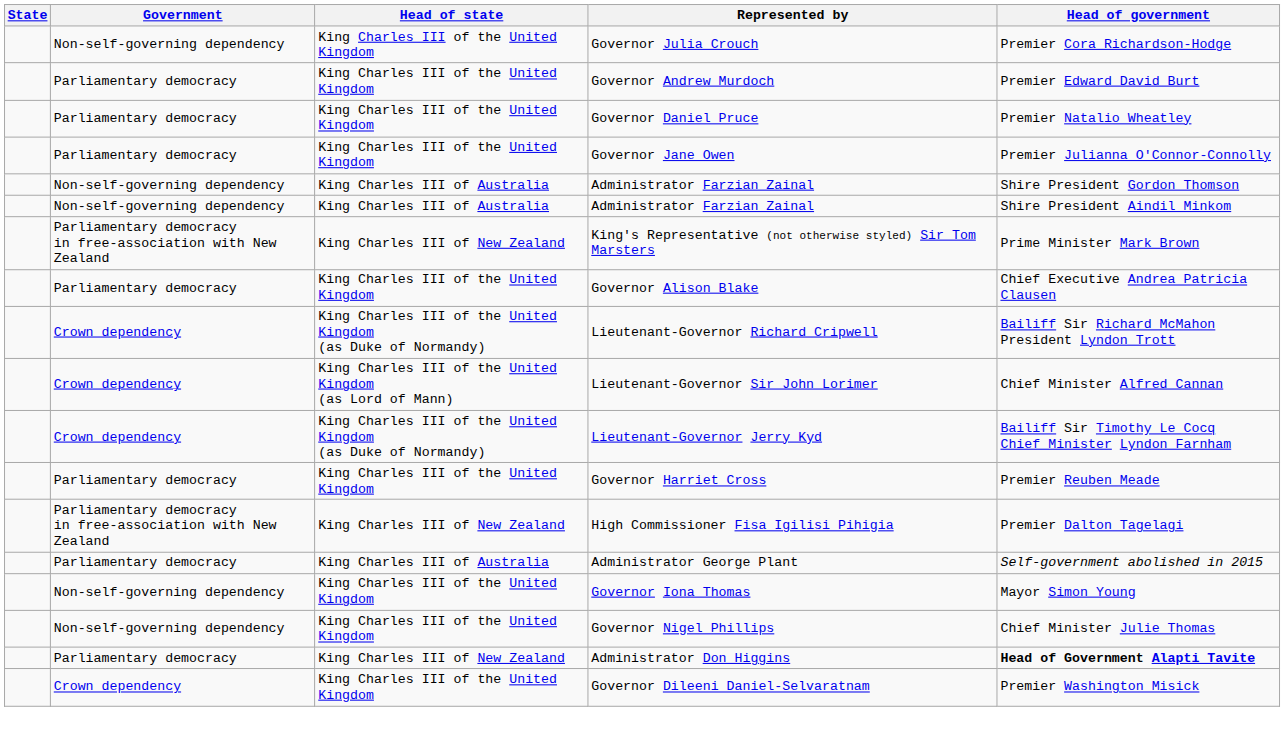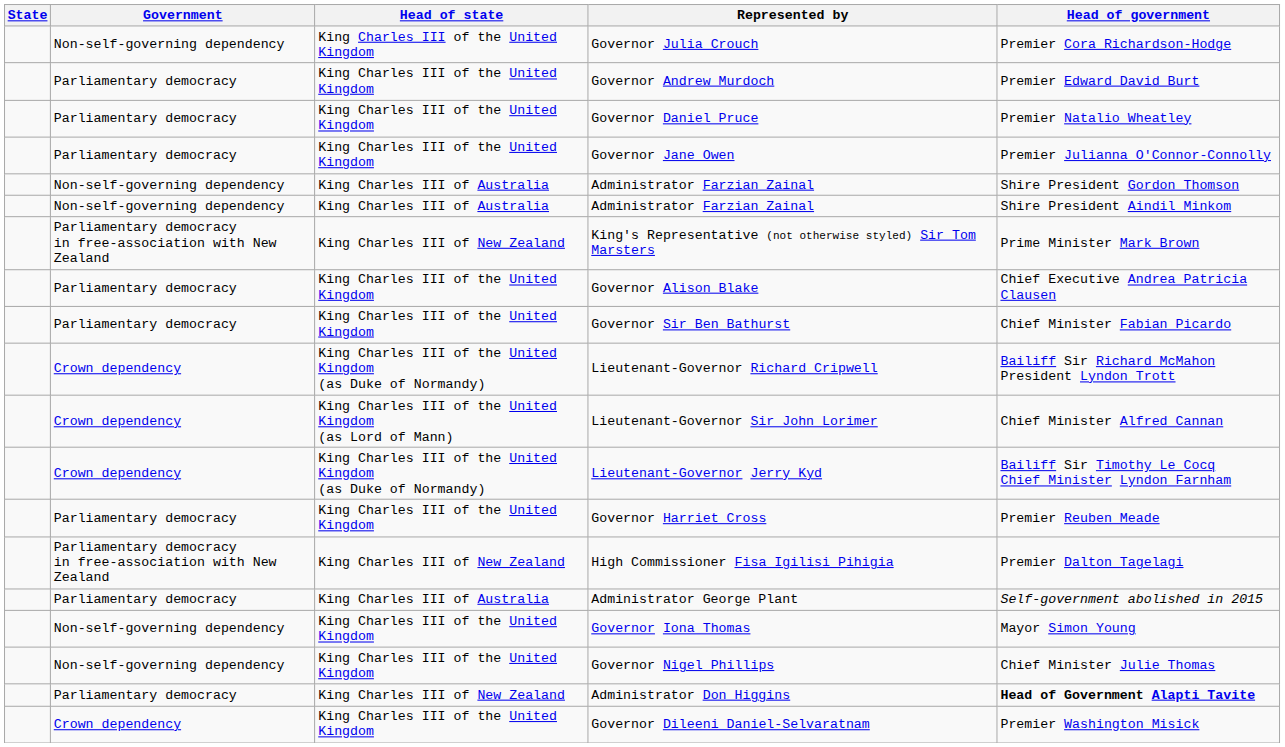+ row: Parliamentary democracy | King Charles III of the United Kingdom | Governor Sir Ben Bathurst | Chief Minister Fabian Picardo
